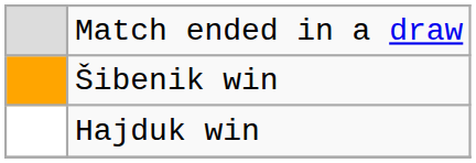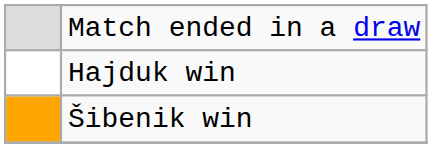rows swapped: Hajduk win <-> Šibenik win
